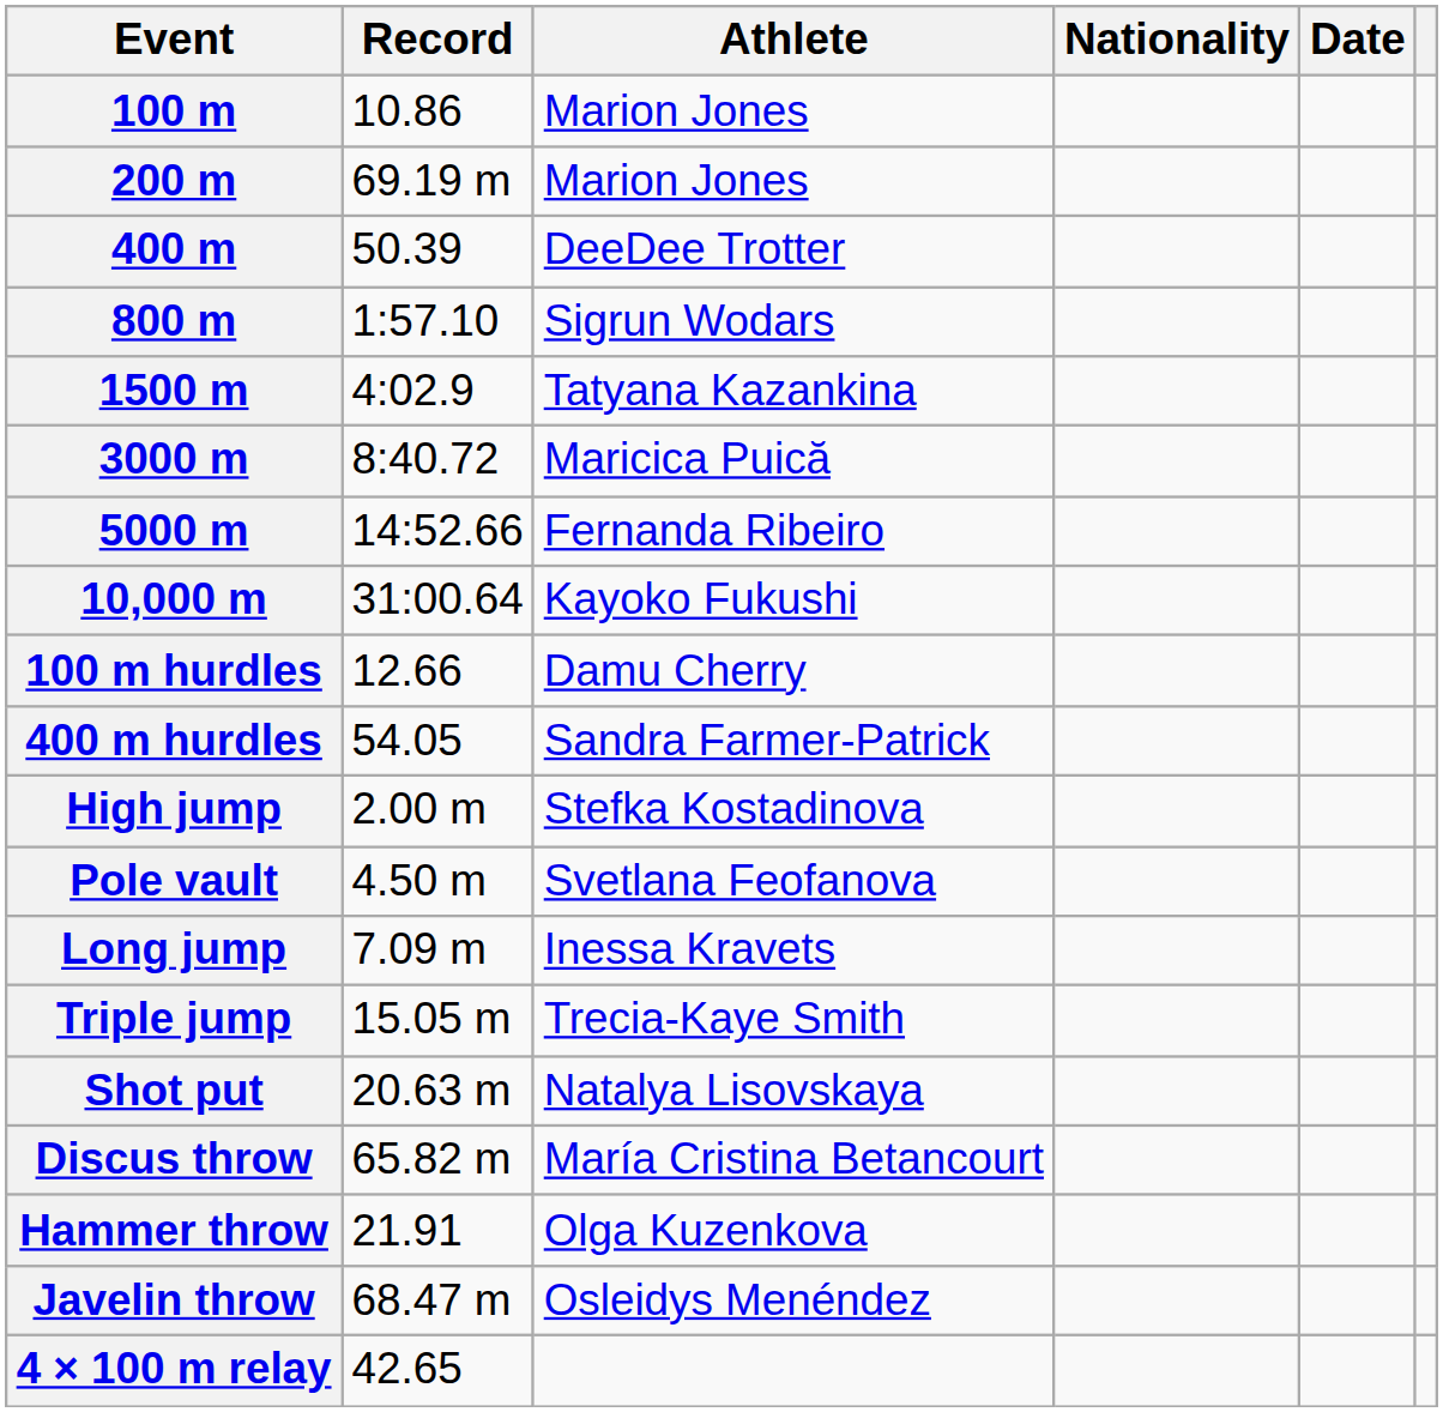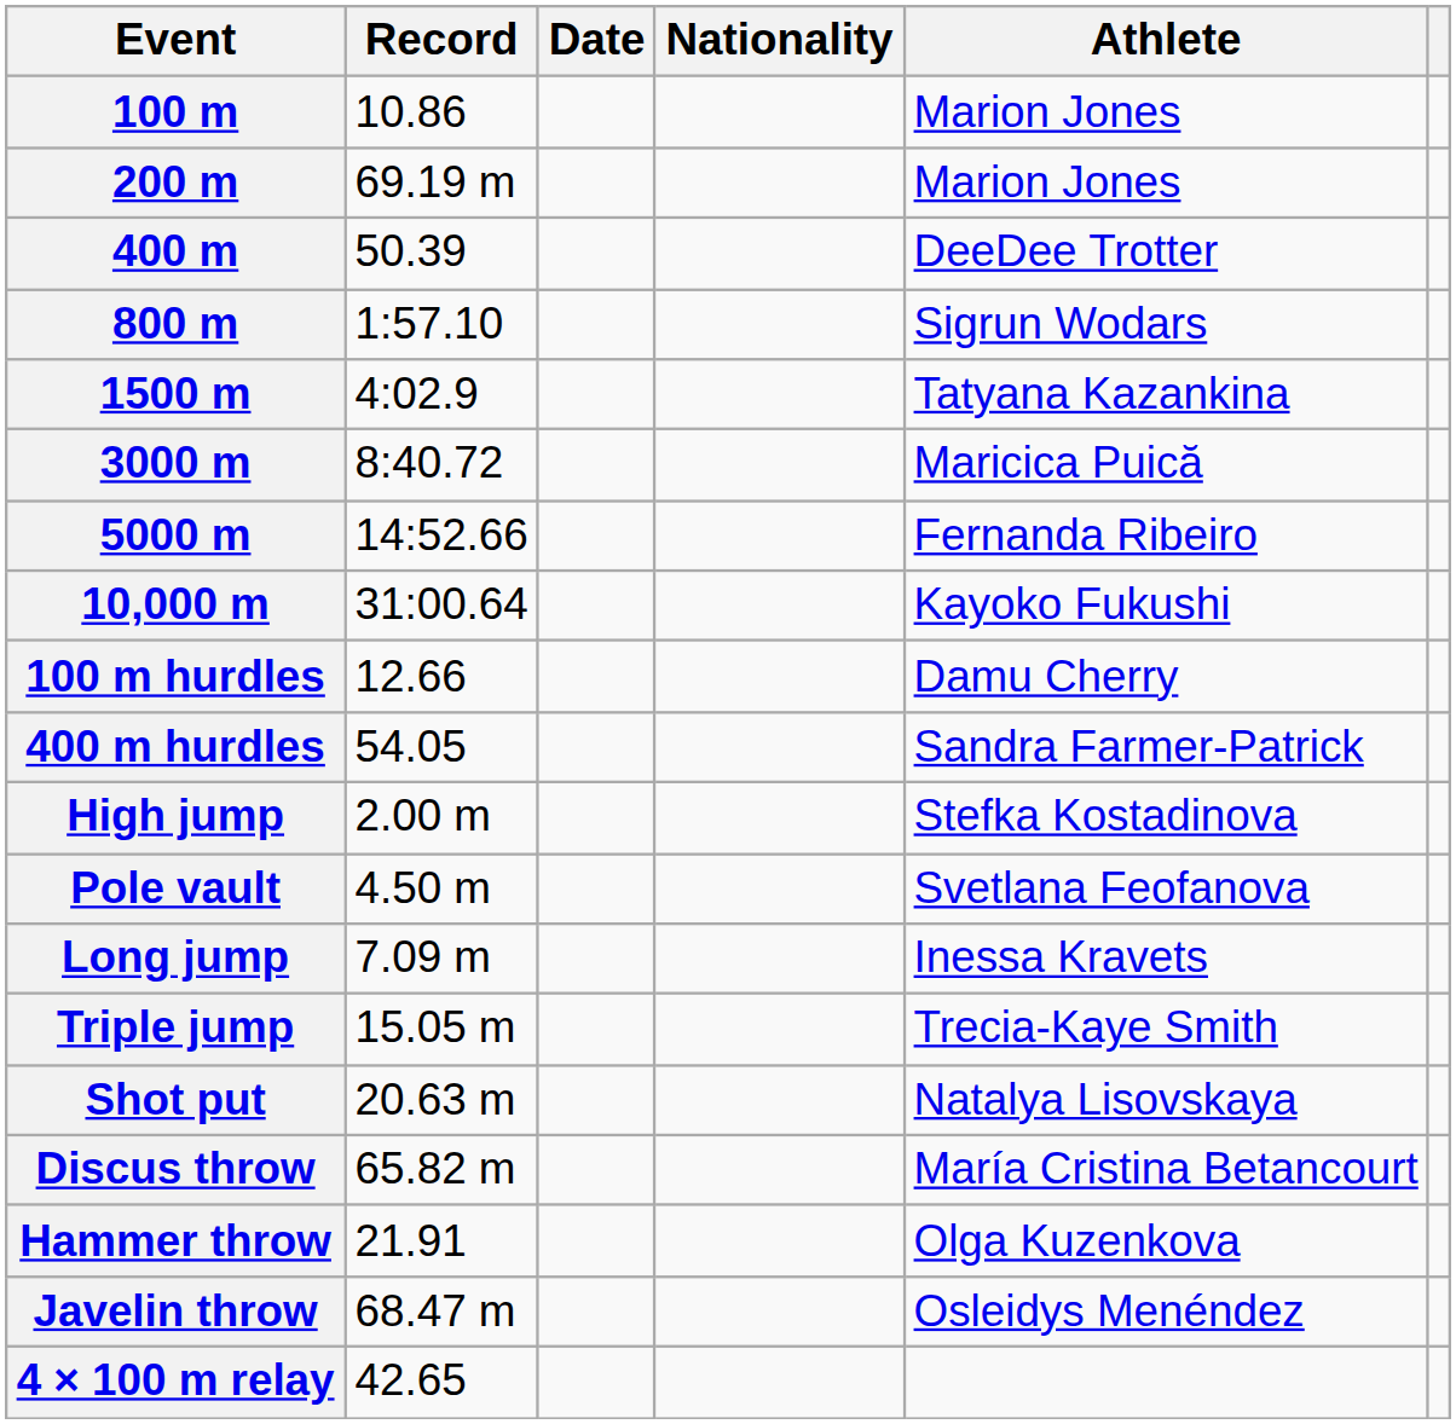columns swapped: Athlete <-> Date
